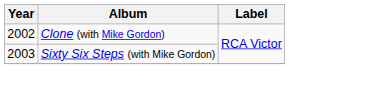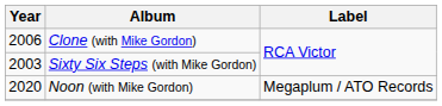Clone (with Mike Gordon) | Year: 2002 -> 2006
+ row: 2020 | Noon (with Mike Gordon) | Megaplum / ATO Records
